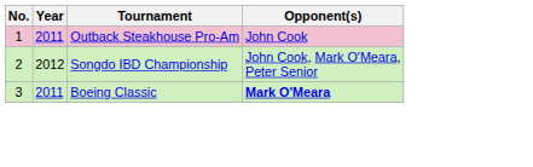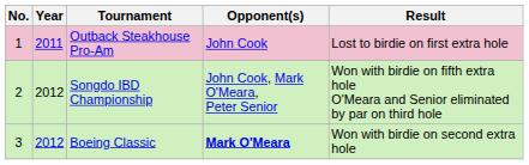+ column: Result | Lost to birdie on first extra hole | Won with birdie on fifth extra hole O'Meara and Senior eliminated by par on third hole | Won with birdie on second extra hole
Boeing Classic | Year: 2011 -> 2012
